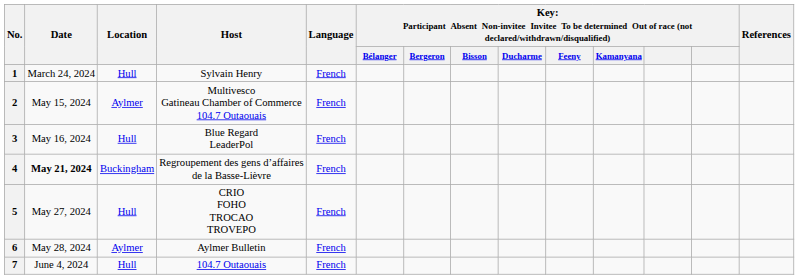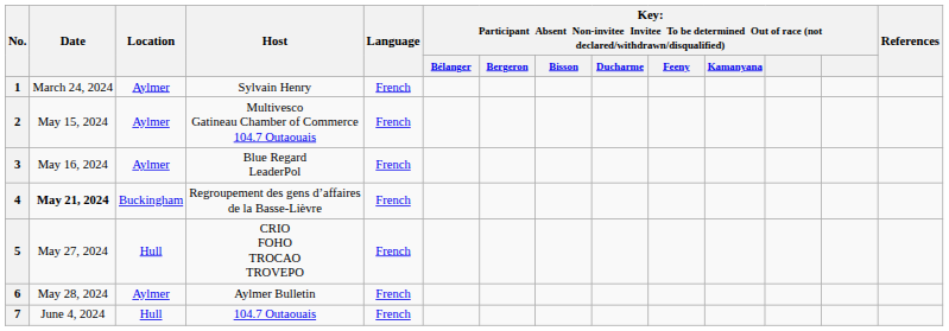1 | Location: Hull -> Aylmer
3 | Location: Hull -> Aylmer
